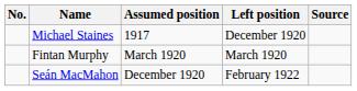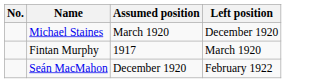- column: Source
Michael Staines | Assumed position: 1917 -> March 1920
Fintan Murphy | Assumed position: March 1920 -> 1917
